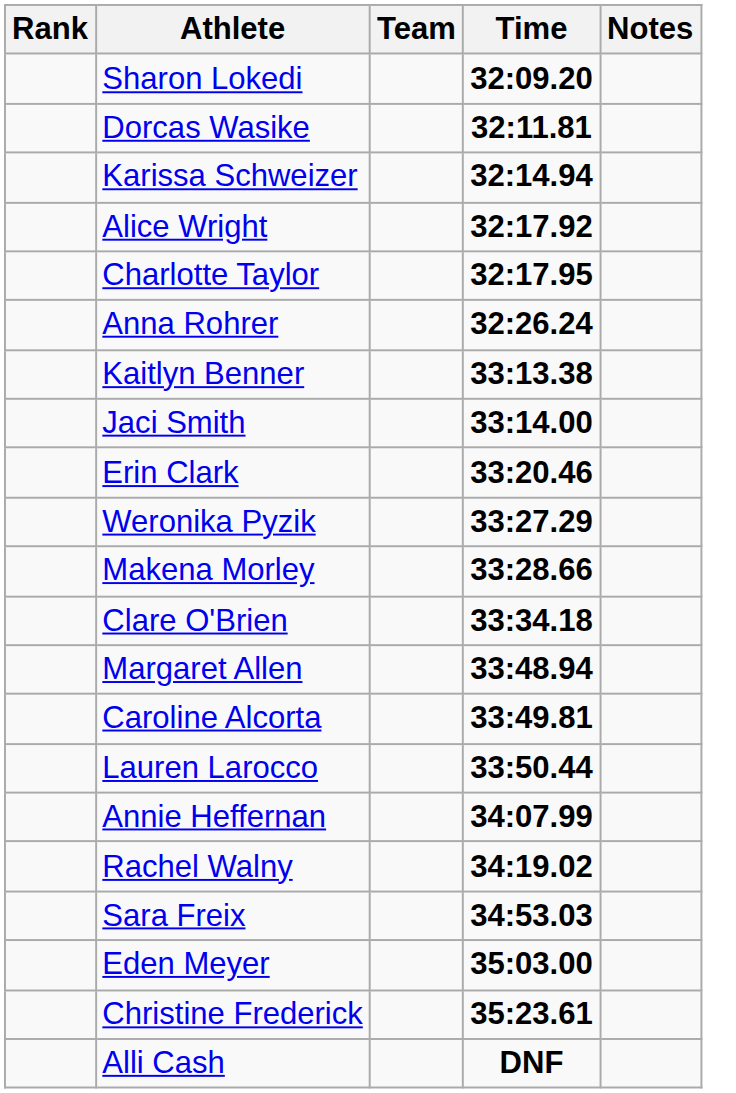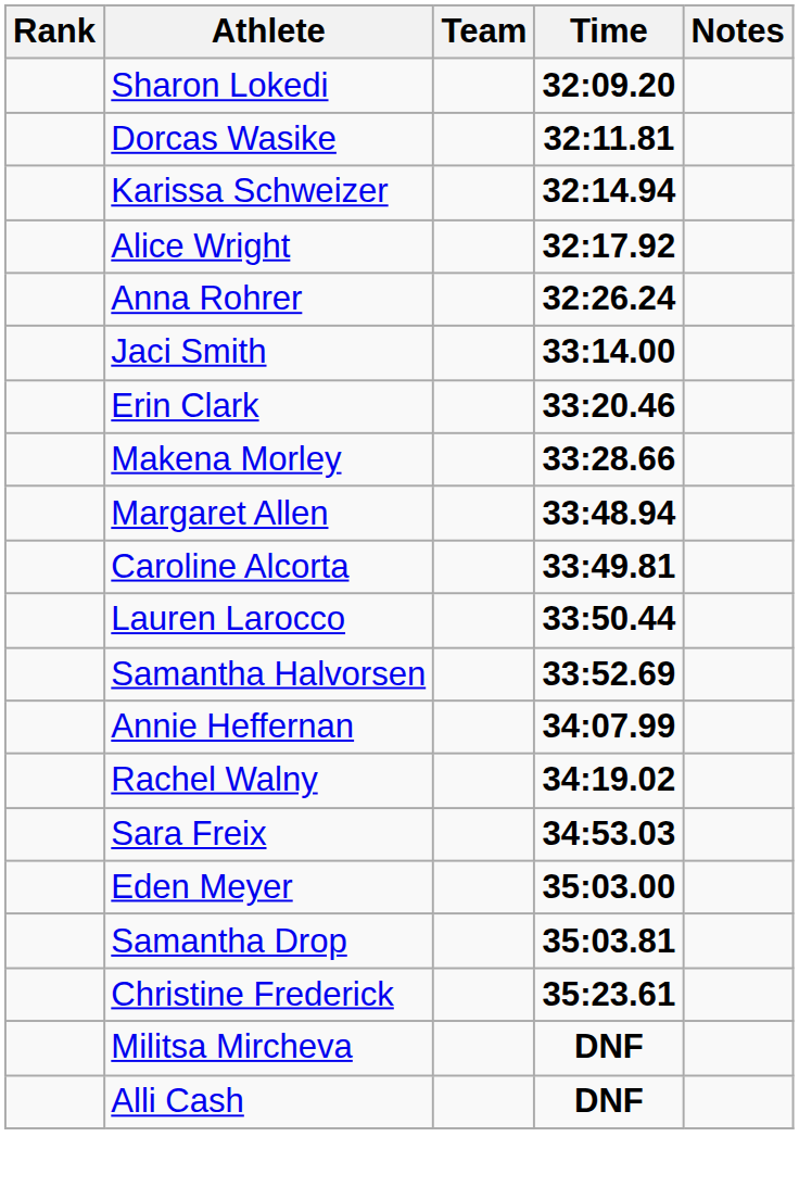- row: Charlotte Taylor | 32:17.95
- row: Kaitlyn Benner | 33:13.38
- row: Weronika Pyzik | 33:27.29
- row: Clare O'Brien | 33:34.18
+ row: Samantha Halvorsen | 33:52.69
+ row: Samantha Drop | 35:03.81
+ row: Militsa Mircheva | DNF
